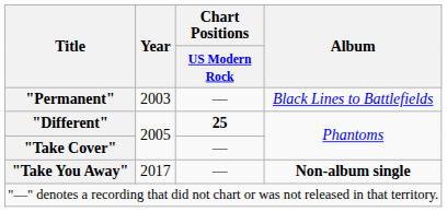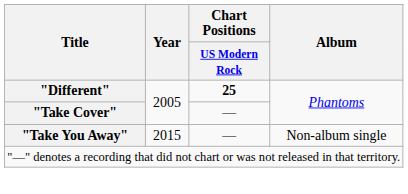- row: "Permanent" | 2003 | — | Black Lines to Battlefields
"Take You Away" | Year: 2017 -> 2015
"Take You Away" | Album: bold -> normal
